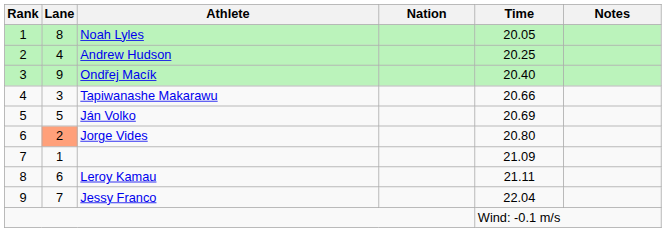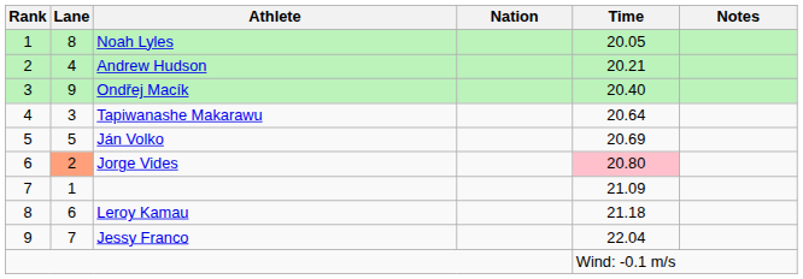Andrew Hudson | Time: 20.25 -> 20.21
Tapiwanashe Makarawu | Time: 20.66 -> 20.64
Jorge Vides | Time: no background -> pink background
Leroy Kamau | Time: 21.11 -> 21.18
